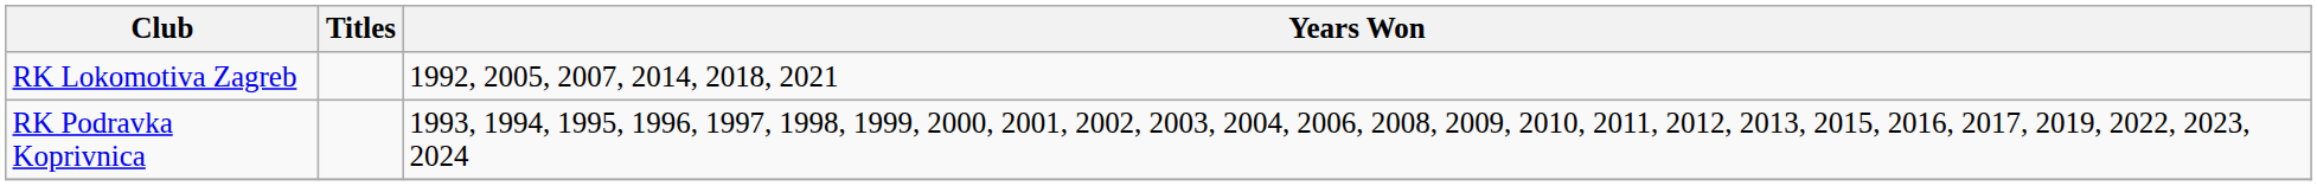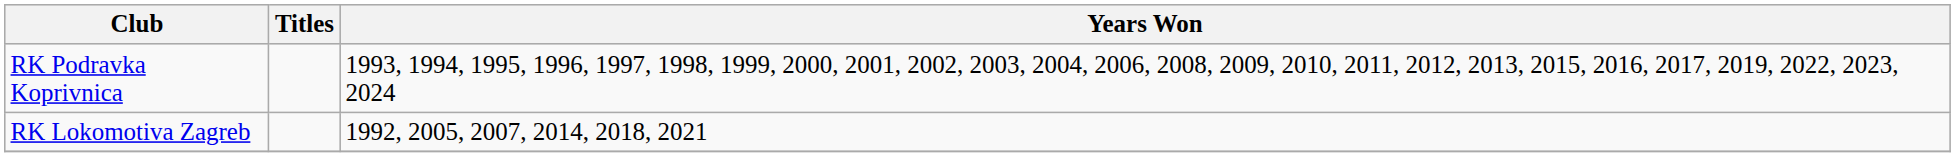rows swapped: RK Podravka Koprivnica <-> RK Lokomotiva Zagreb
